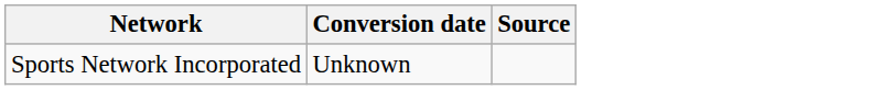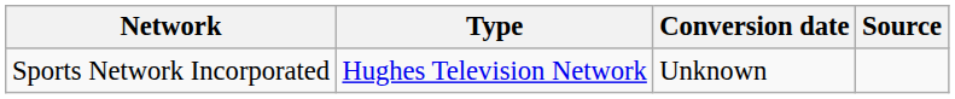+ column: Type | Hughes Television Network
